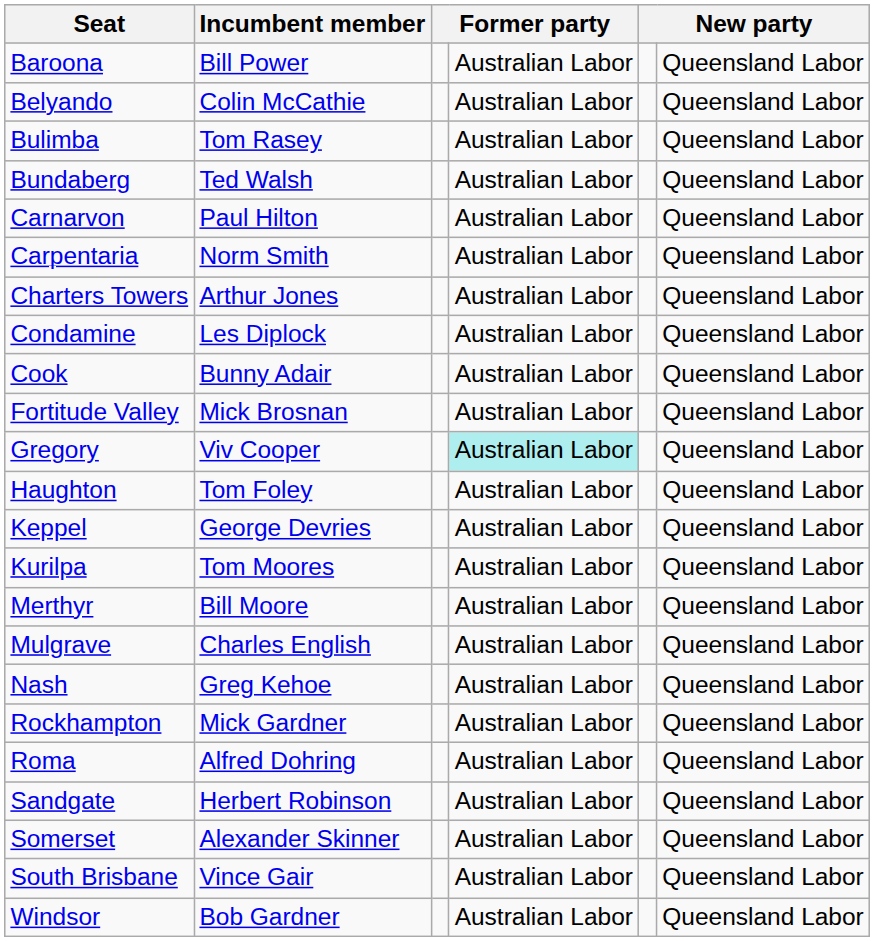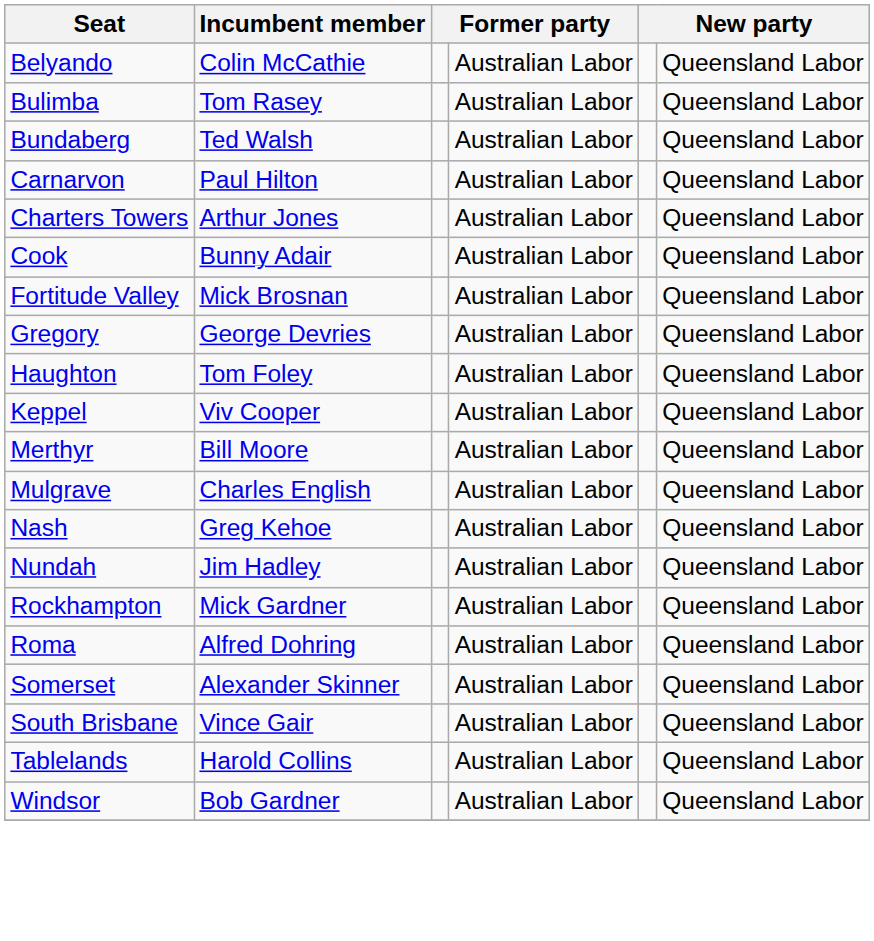- row: Baroona | Bill Power | Australian Labor | Queensland Labor
- row: Carpentaria | Norm Smith | Australian Labor | Queensland Labor
- row: Condamine | Les Diplock | Australian Labor | Queensland Labor
Gregory | Incumbent member: Viv Cooper -> George Devries
Gregory | column 4: paleturquoise background -> no background
Keppel | Incumbent member: George Devries -> Viv Cooper
- row: Kurilpa | Tom Moores | Australian Labor | Queensland Labor
+ row: Nundah | Jim Hadley | Australian Labor | Queensland Labor
- row: Sandgate | Herbert Robinson | Australian Labor | Queensland Labor
+ row: Tablelands | Harold Collins | Australian Labor | Queensland Labor
